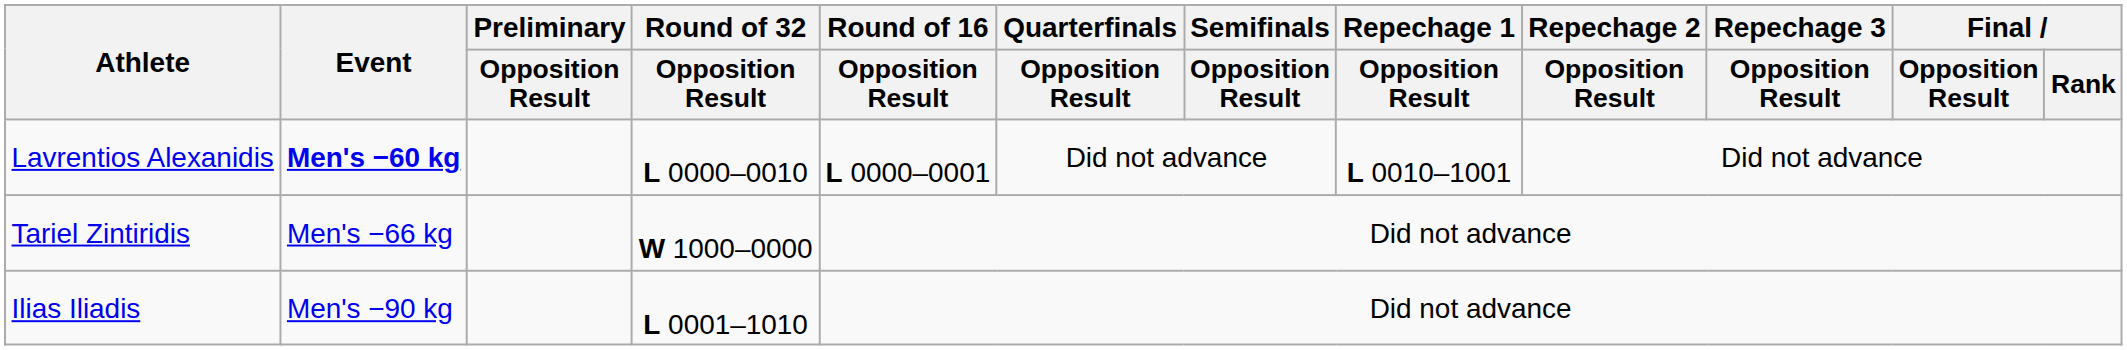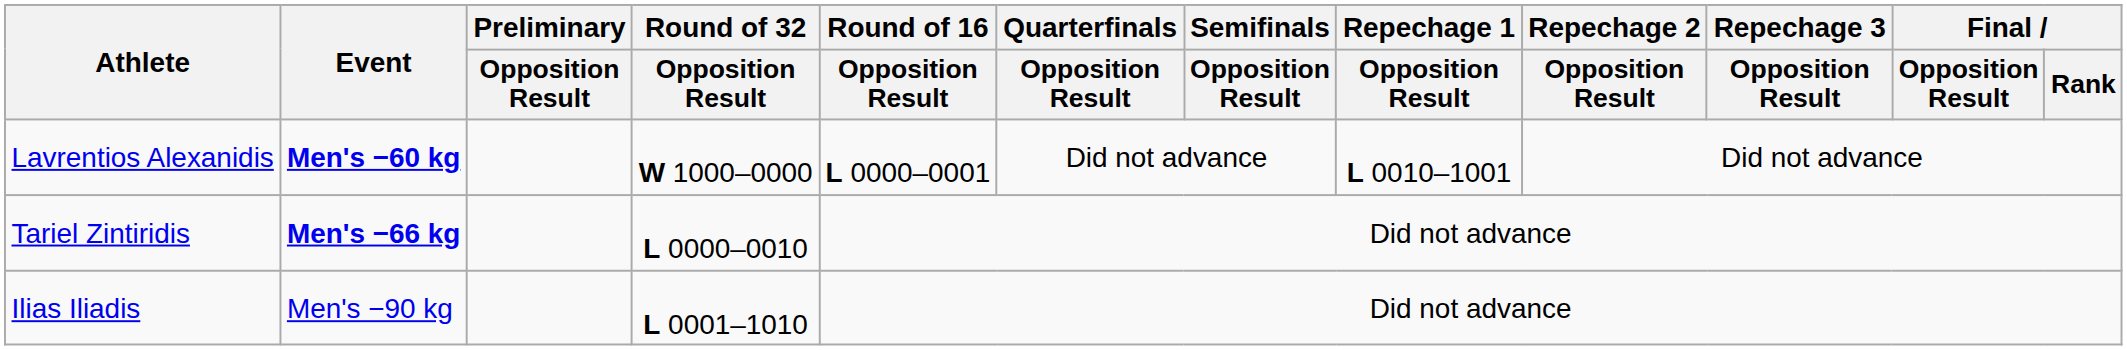Lavrentios Alexanidis | Round of 32 / Opposition Result: L 0000–0010 -> W 1000–0000
Tariel Zintiridis | Event: normal -> bold
Tariel Zintiridis | Round of 32 / Opposition Result: W 1000–0000 -> L 0000–0010
